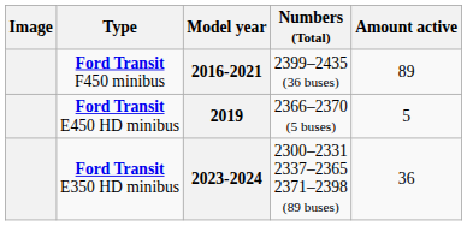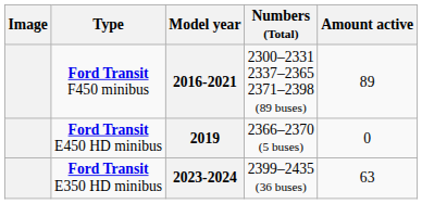2016-2021 | Numbers (Total): 2399–2435 (36 buses) -> 2300–2331 2337–2365 2371–2398 (89 buses)
2019 | Amount active: 5 -> 0
2023-2024 | Numbers (Total): 2300–2331 2337–2365 2371–2398 (89 buses) -> 2399–2435 (36 buses)
2023-2024 | Amount active: 36 -> 63
